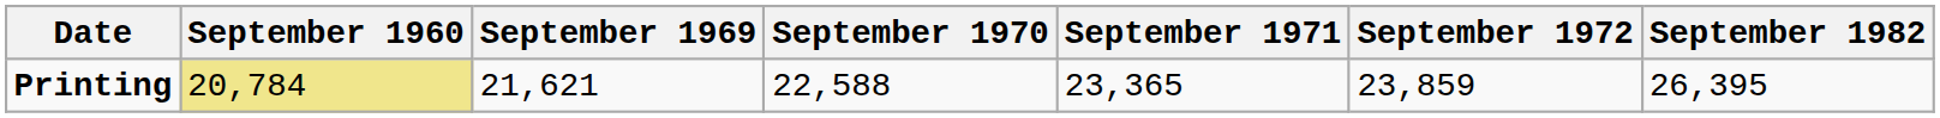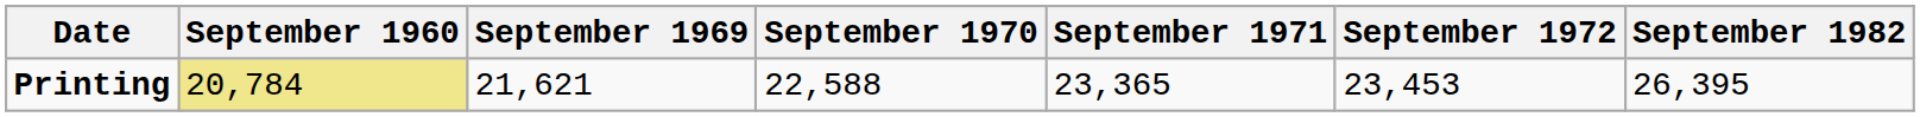Printing | September 1972: 23,859 -> 23,453
